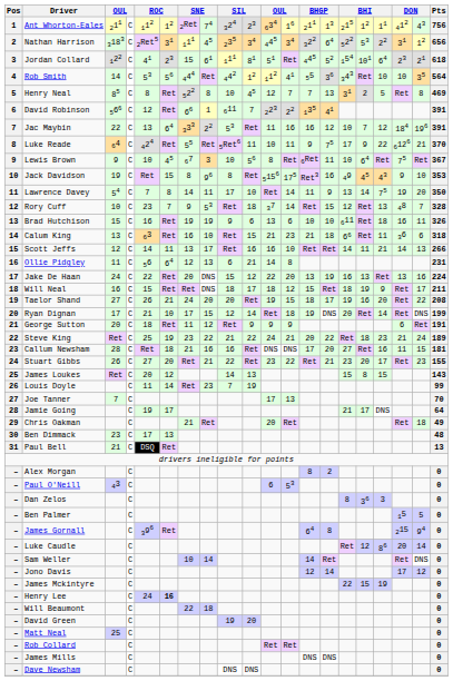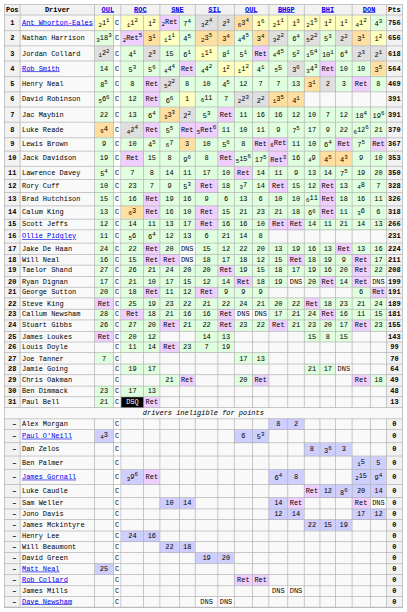Henry Neal | column 17: 5 -> 3
Brad Hutchison | column 8: 19 -> 16
Callum Newsham | column 14: 20 -> 21
Callum Newsham | column 15: 27 -> 24
Henry Lee | column 6: bold -> normal
